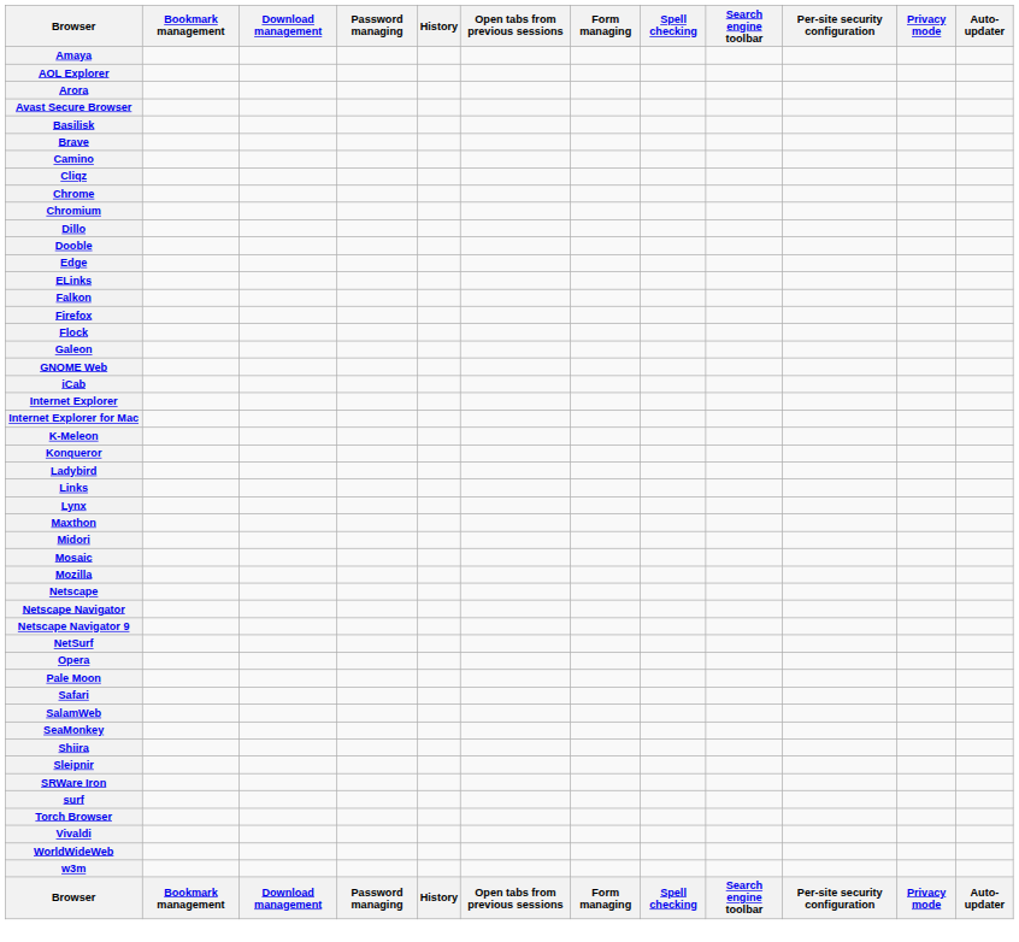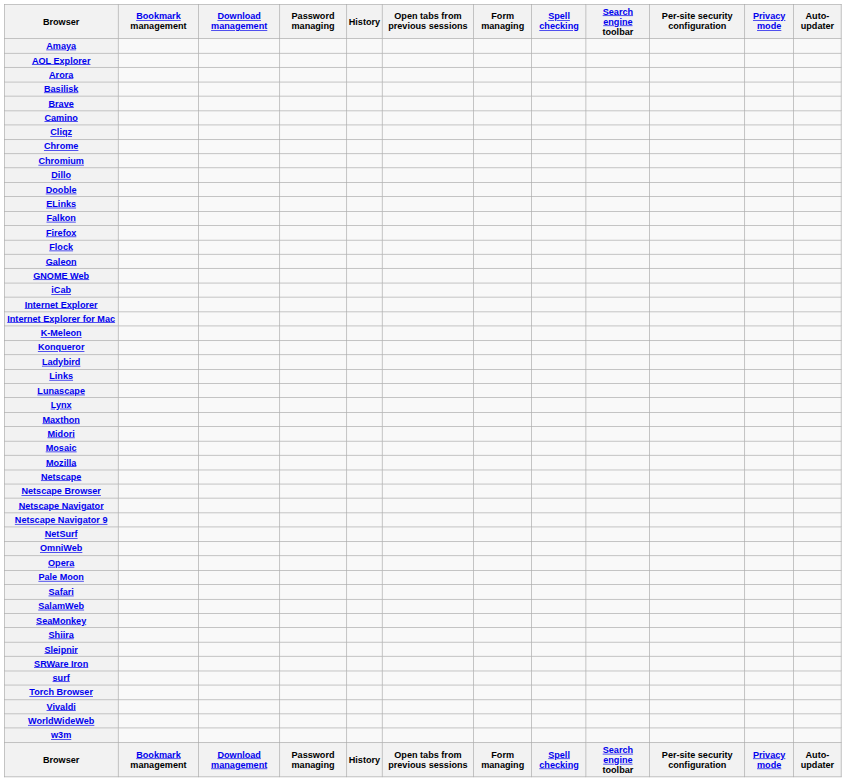- row: Avast Secure Browser
- row: Edge
+ row: Lunascape
+ row: Netscape Browser
+ row: OmniWeb
